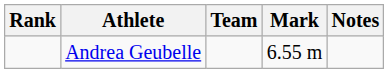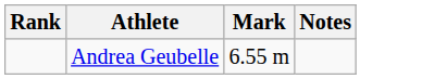- column: Team
